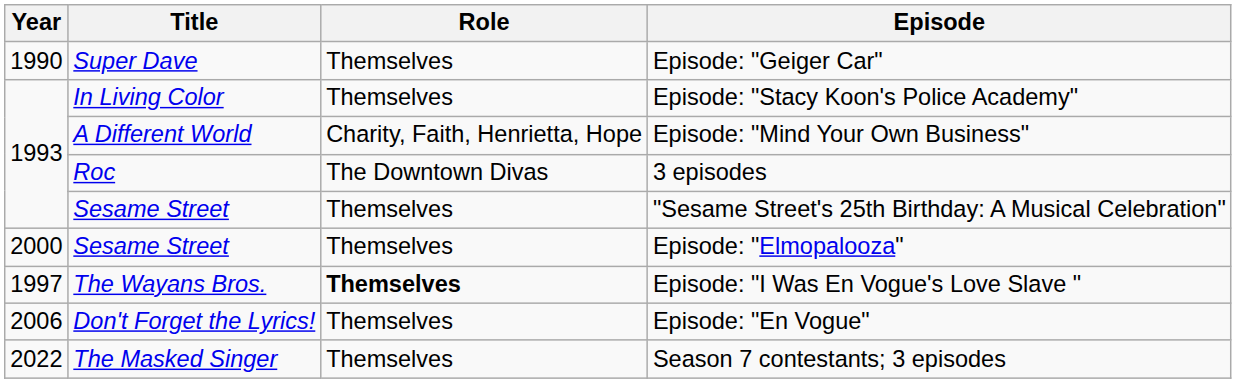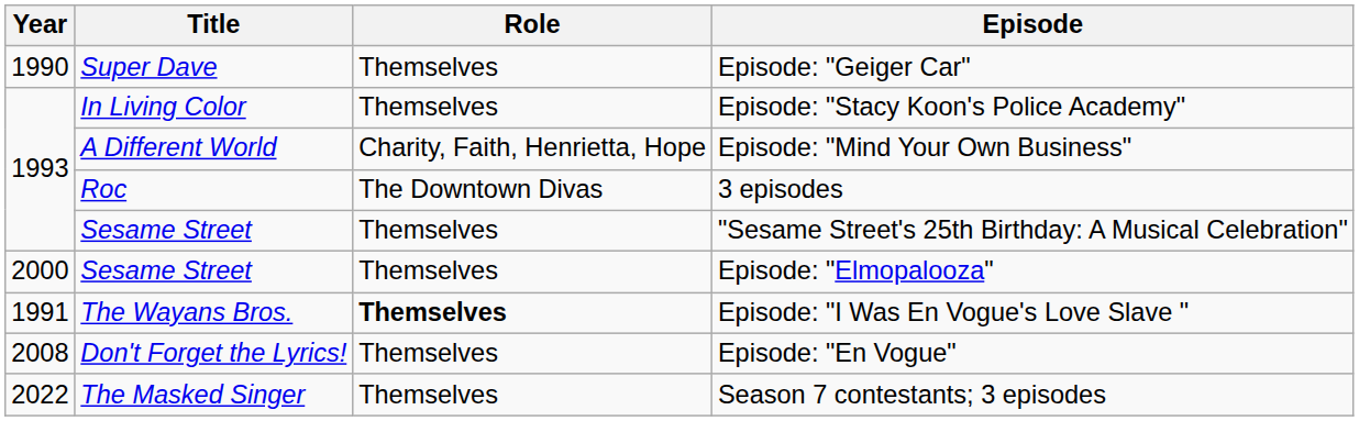Episode: "I Was En Vogue's Love Slave " | Year: 1997 -> 1991
Episode: "En Vogue" | Year: 2006 -> 2008
